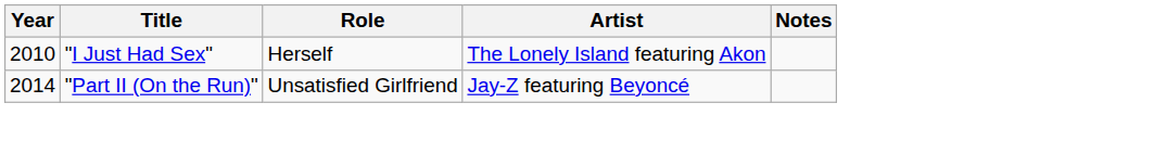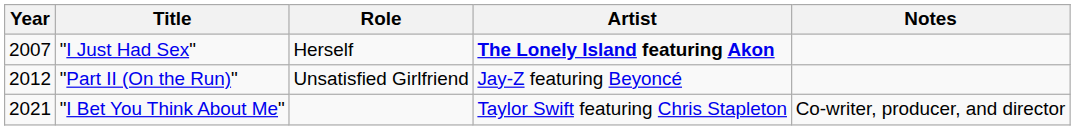"I Just Had Sex" | Year: 2010 -> 2007
"I Just Had Sex" | Artist: normal -> bold
"Part II (On the Run)" | Year: 2014 -> 2012
+ row: 2021 | "I Bet You Think About Me" | Taylor Swift featuring Chris Stapleton | Co-writer, producer, and director
